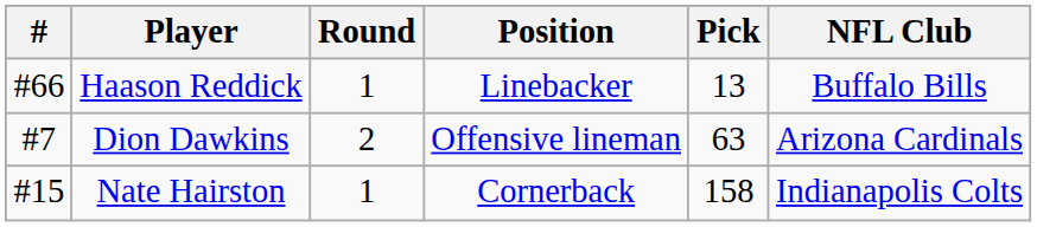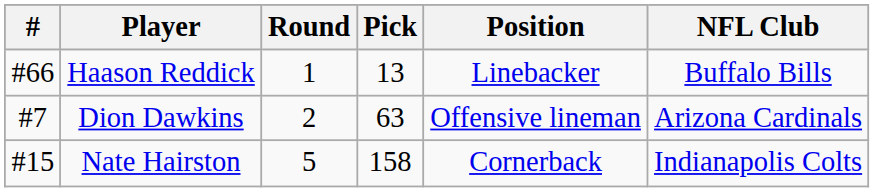columns swapped: Pick <-> Position
Nate Hairston | Round: 1 -> 5
